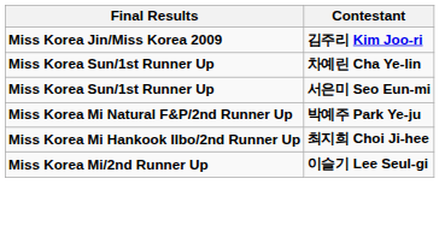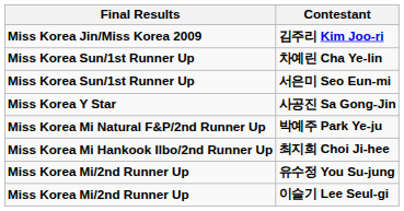+ row: Miss Korea Y Star | 사공진 Sa Gong-Jin
+ row: Miss Korea Mi/2nd Runner Up | 유수정 You Su-jung
